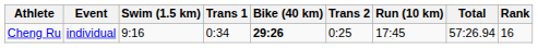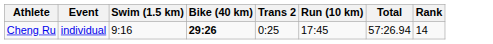- column: Trans 1 | 0:34
Cheng Ru | Rank: 16 -> 14
